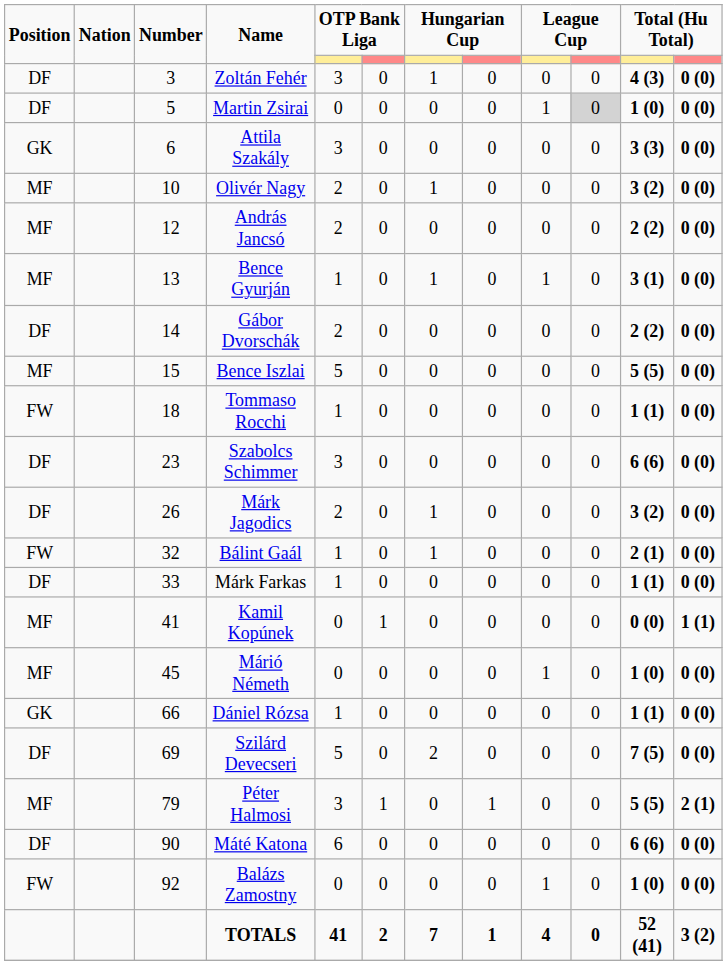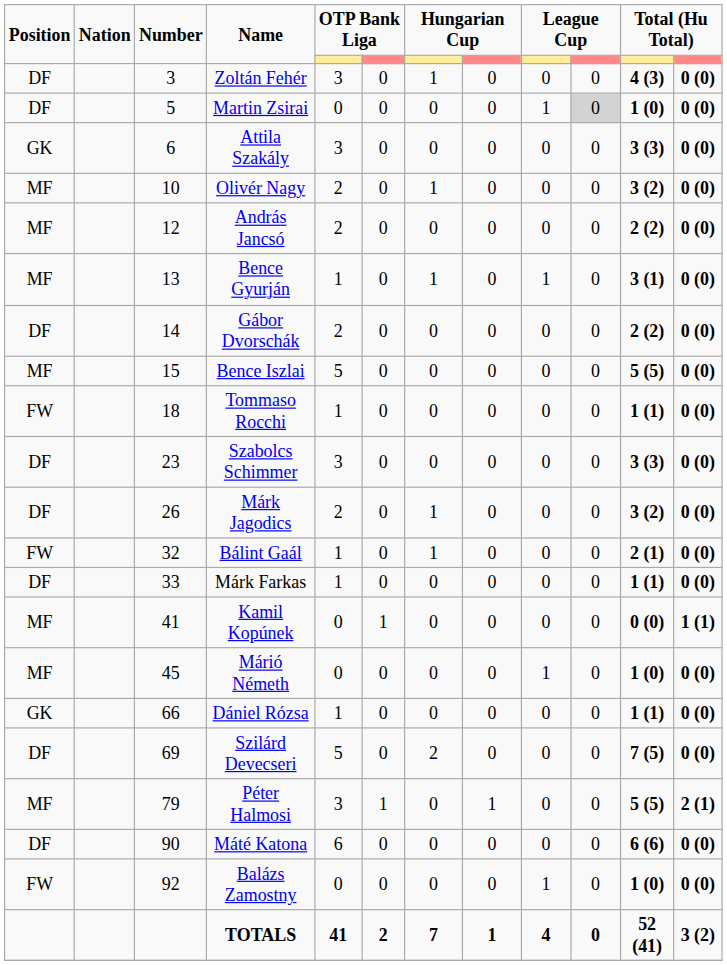Szabolcs Schimmer | column 11: 6 (6) -> 3 (3)
